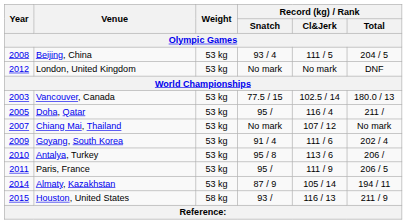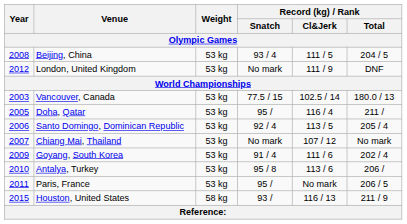London, United Kingdom | Record (kg) / Rank / Cl&Jerk: No mark -> 111 / 9
+ row: 2006 | Santo Domingo, Dominican Republic | 53 kg | 92 / 4 | 113 / 5 | 205 / 4
Paris, France | Record (kg) / Rank / Cl&Jerk: 111 / 9 -> No mark
- row: 2014 | Almaty, Kazakhstan | 53 kg | 87 / 9 | 105 / 14 | 194 / 11
